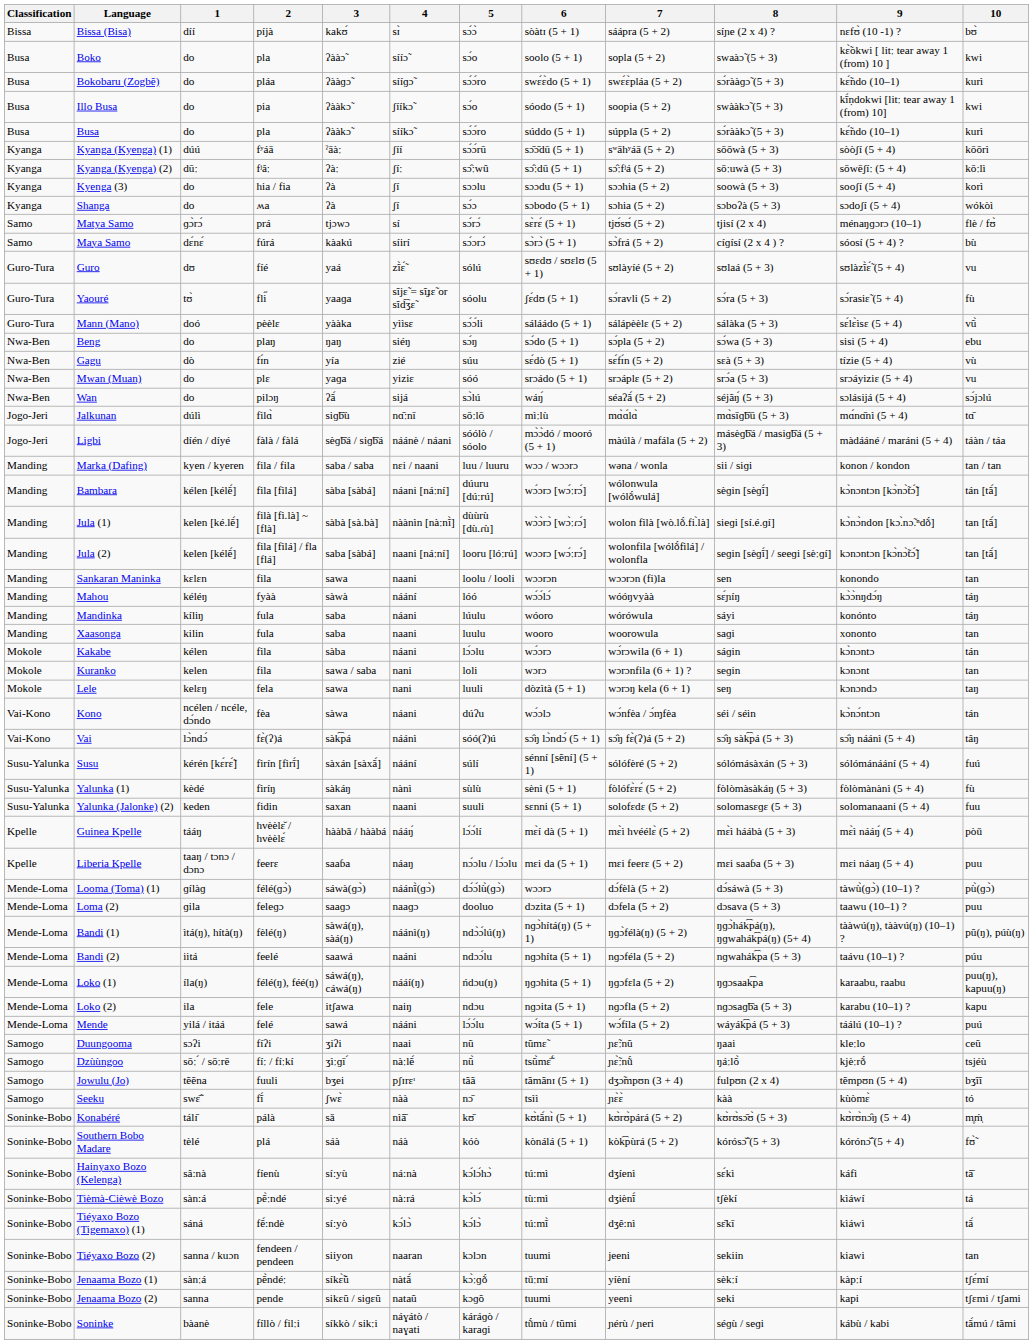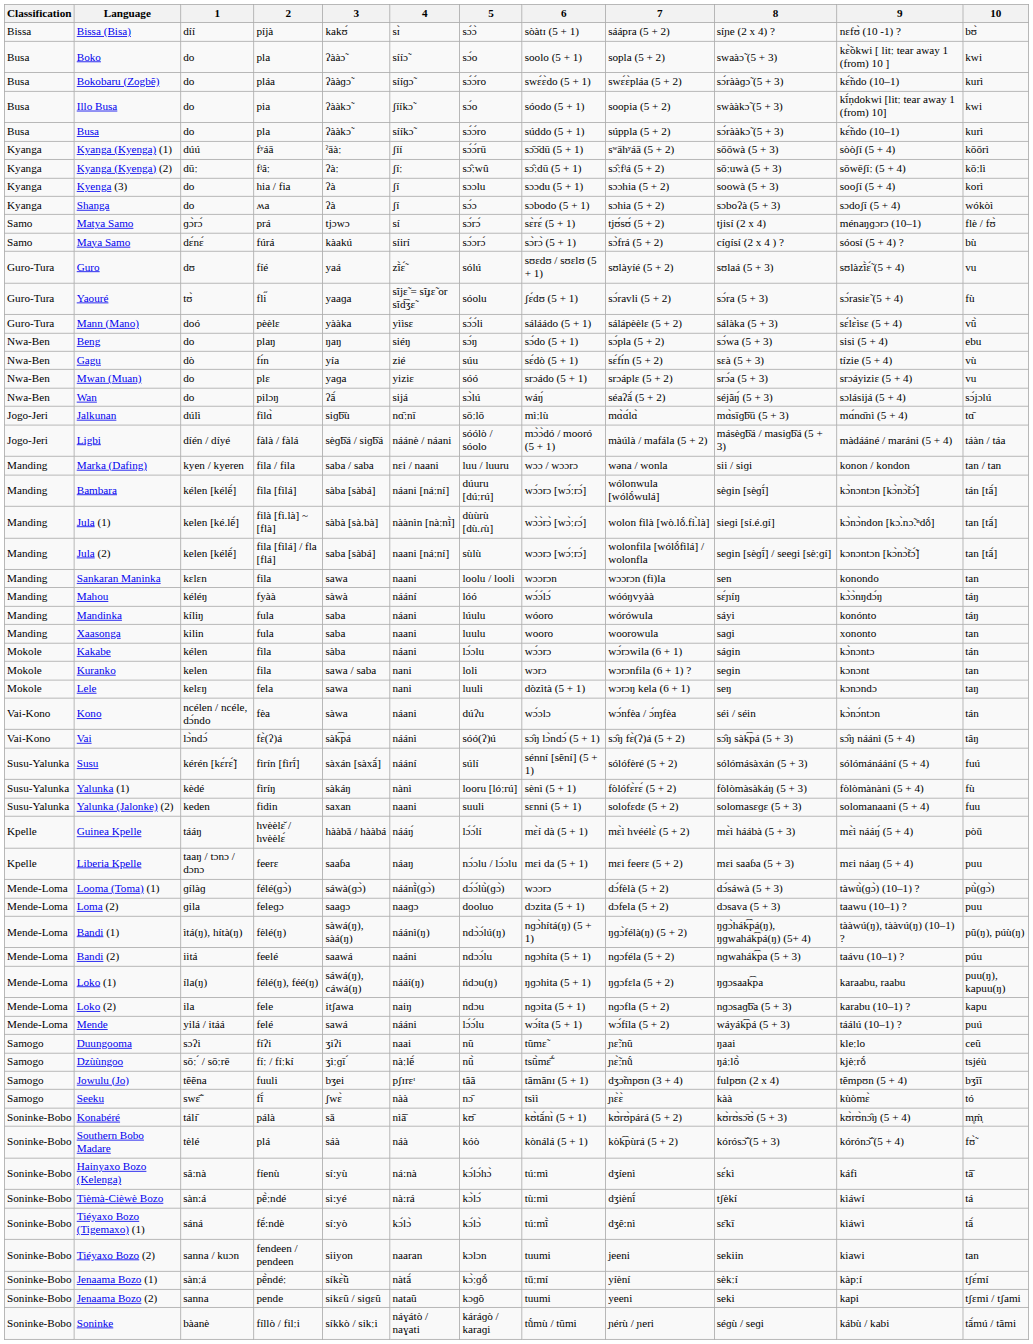Jula (2) | 5: looru [lóːrú] -> sùlù
Yalunka (1) | 5: sùlù -> looru [lóːrú]
